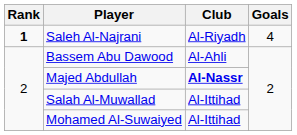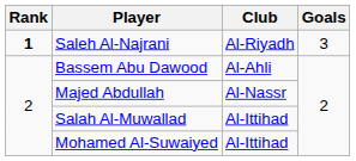Saleh Al-Najrani | Goals: 4 -> 3
Majed Abdullah | Club: bold -> normal
